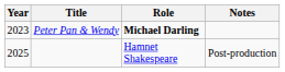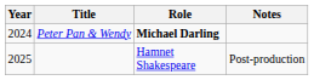Peter Pan & Wendy | Year: 2023 -> 2024
